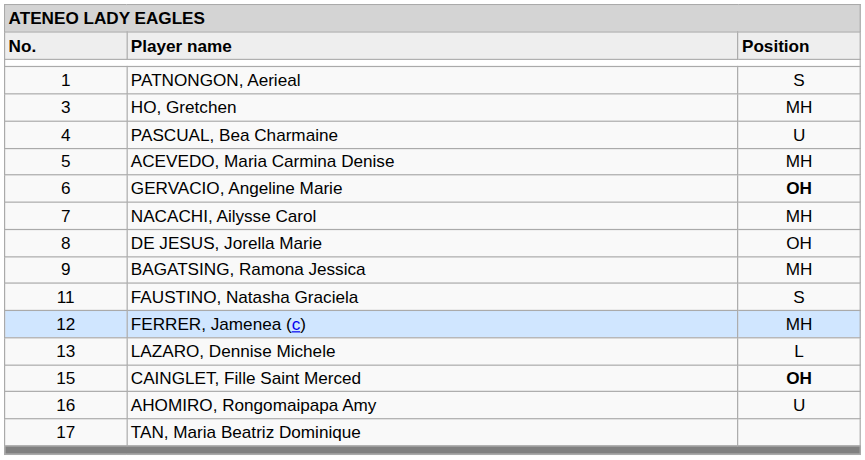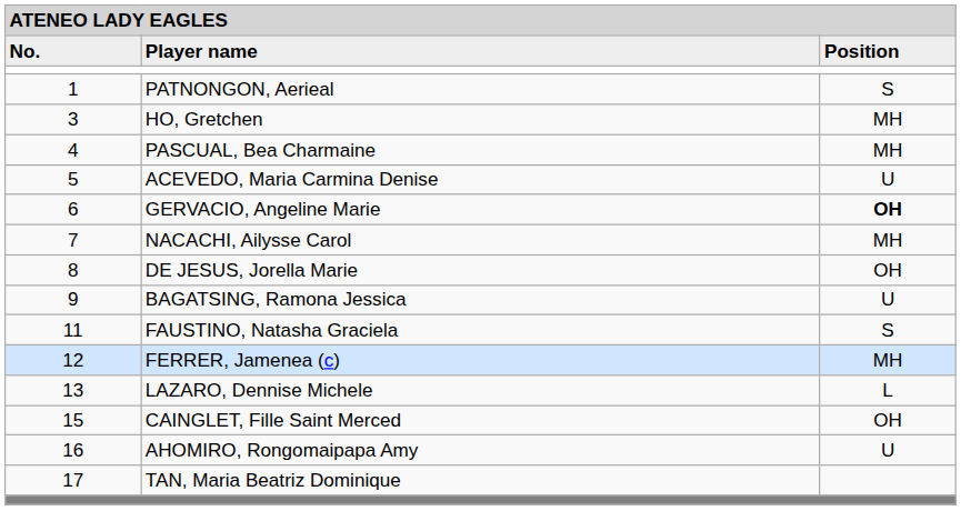PASCUAL, Bea Charmaine | column 3: U -> MH
ACEVEDO, Maria Carmina Denise | column 3: MH -> U
BAGATSING, Ramona Jessica | column 3: MH -> U
CAINGLET, Fille Saint Merced | column 3: bold -> normal
